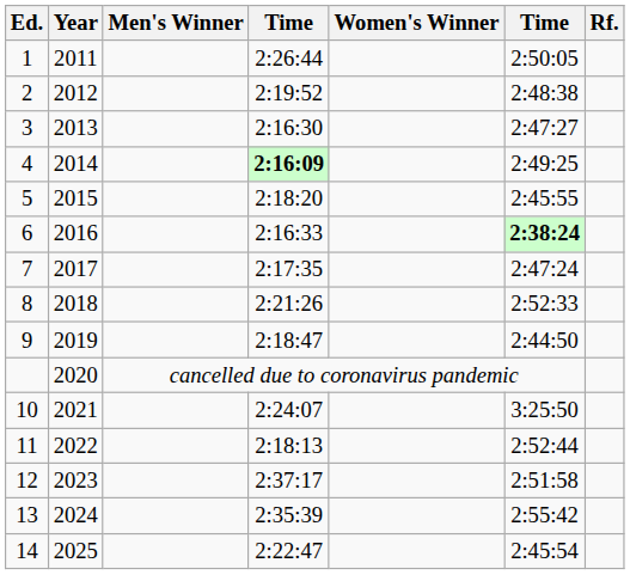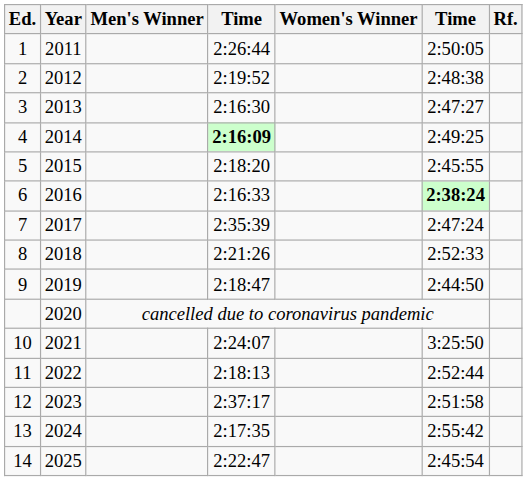7 | column 4: 2:17:35 -> 2:35:39
13 | column 4: 2:35:39 -> 2:17:35
